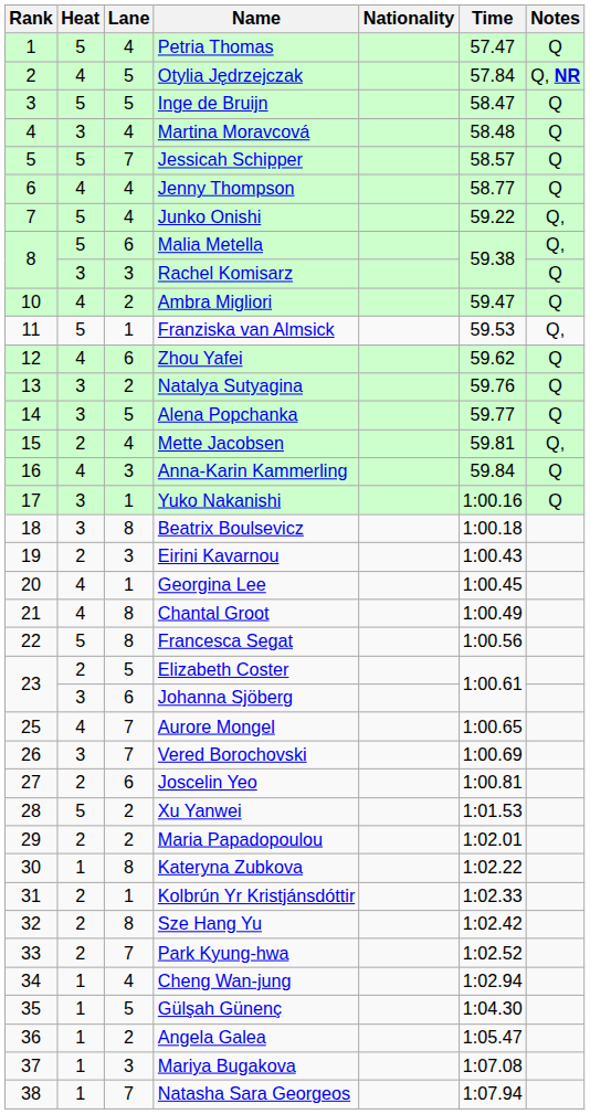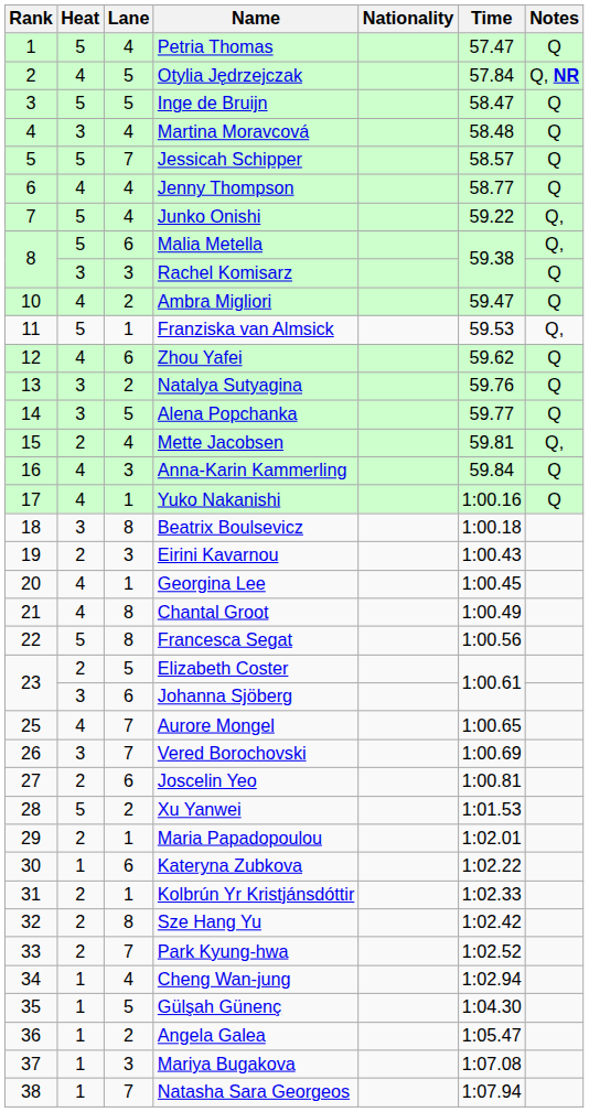Yuko Nakanishi | Heat: 3 -> 4
Maria Papadopoulou | Lane: 2 -> 1
Kateryna Zubkova | Lane: 8 -> 6
